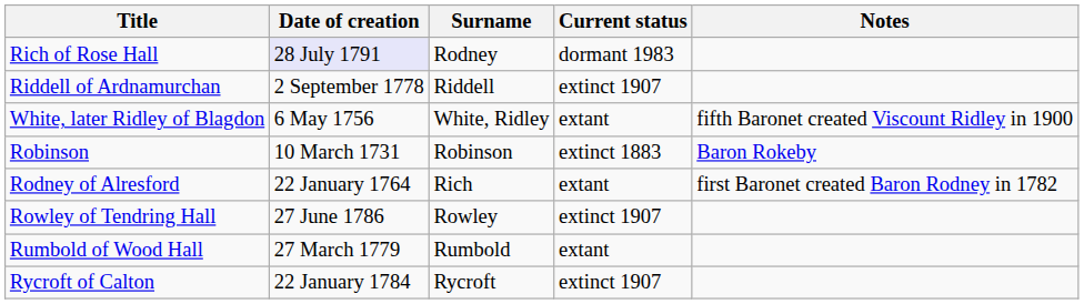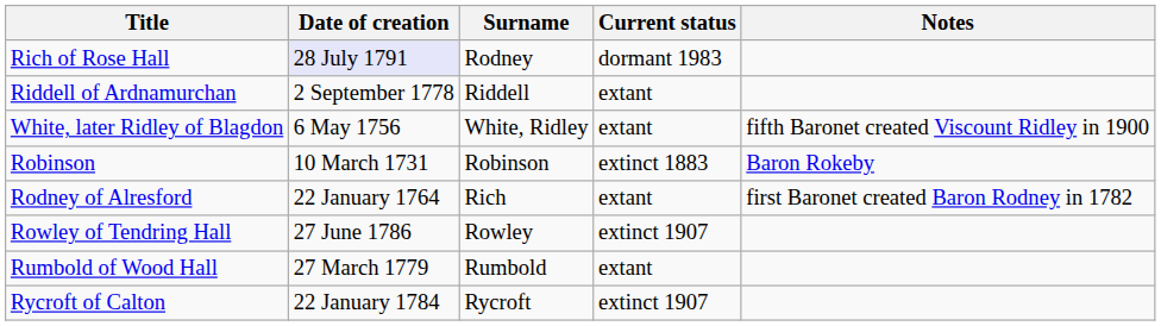Riddell of Ardnamurchan | Current status: extinct 1907 -> extant
